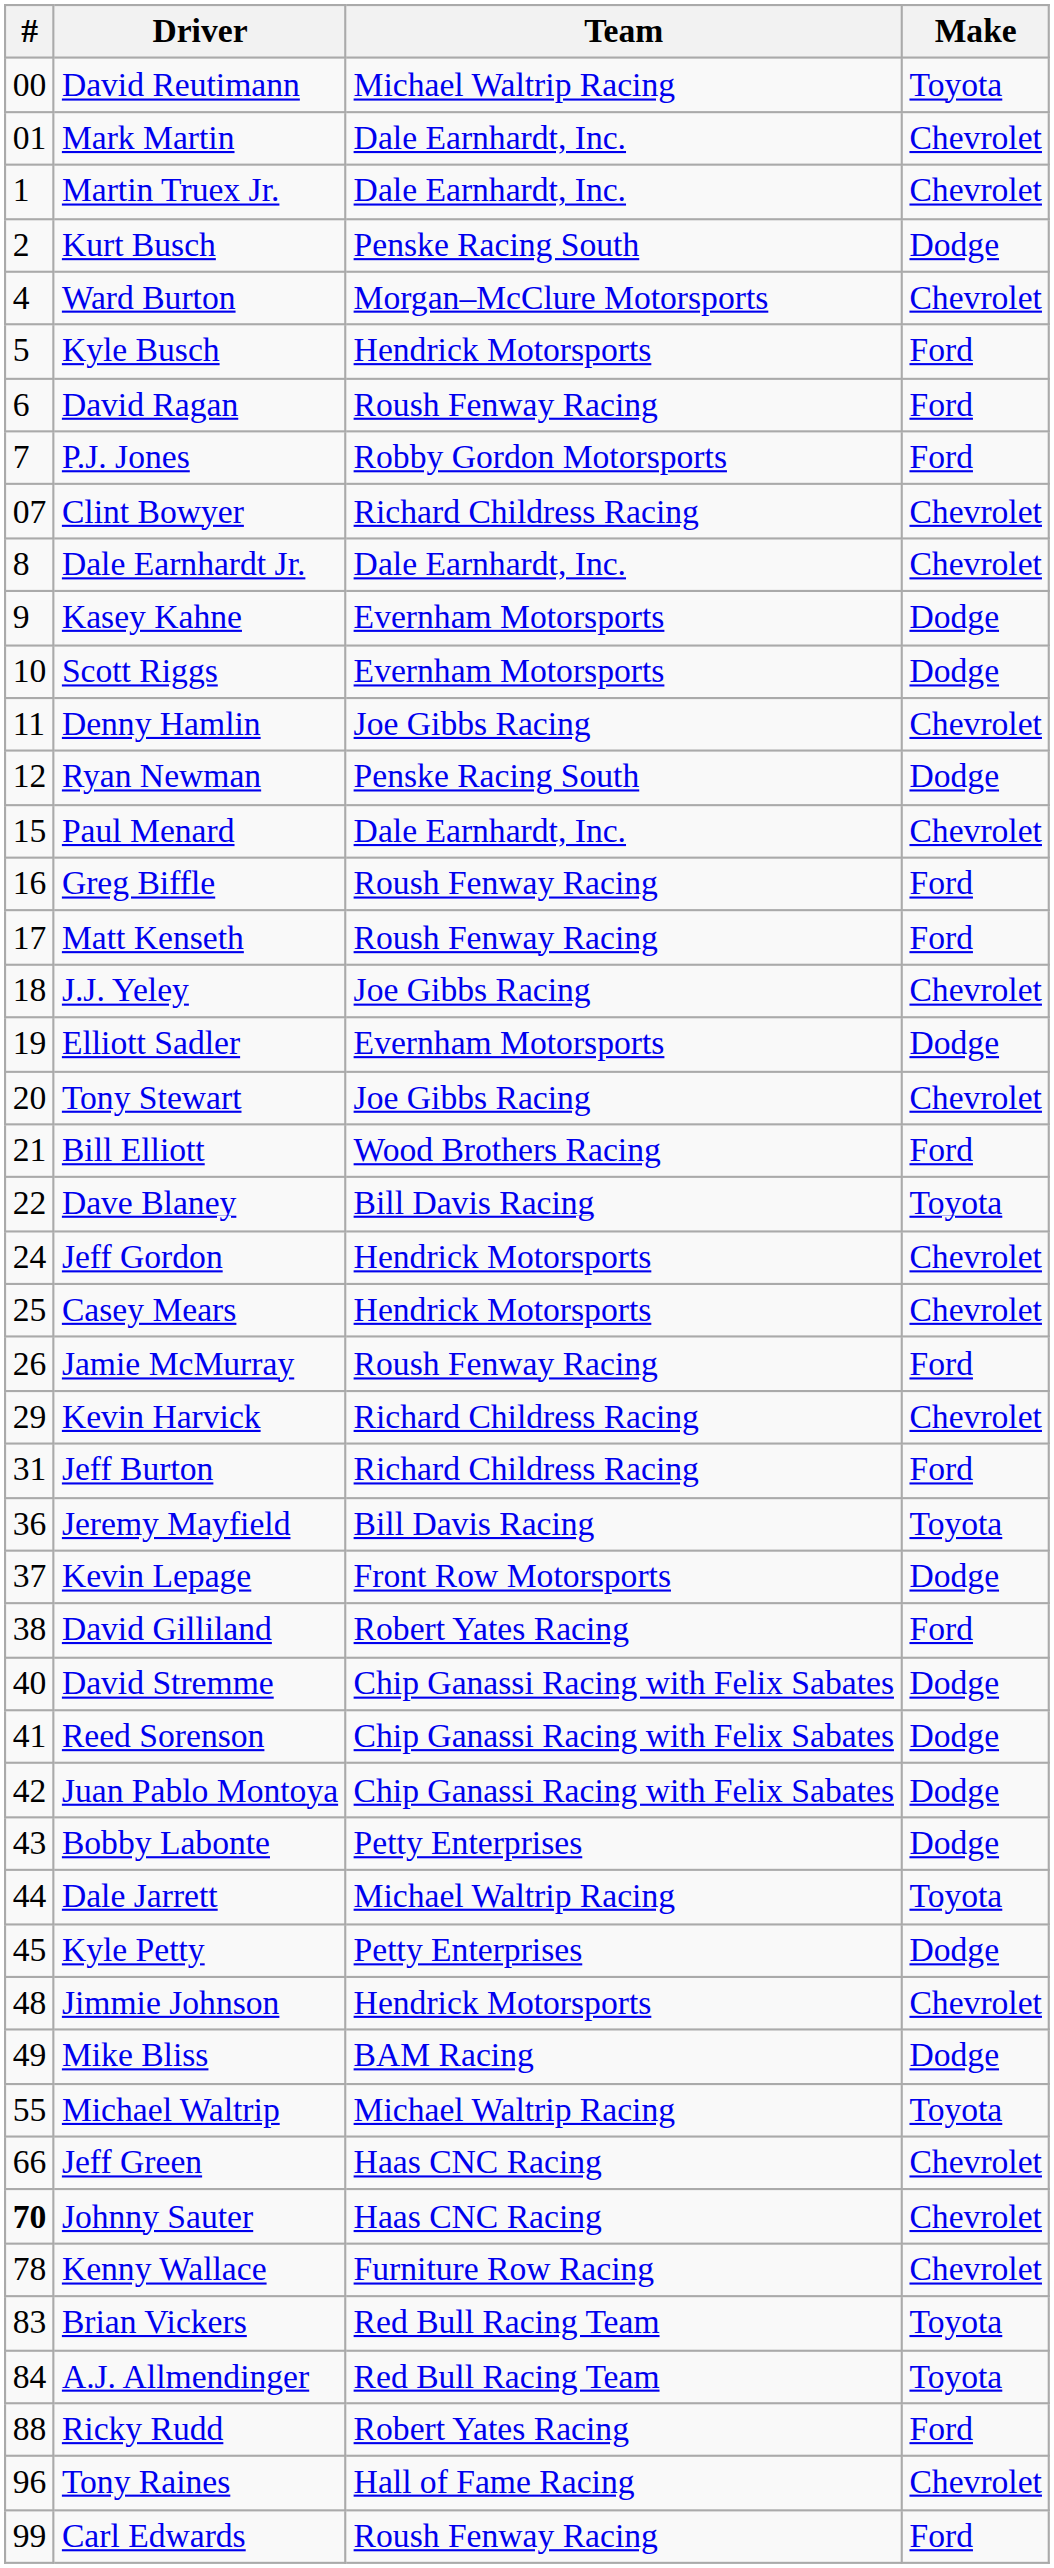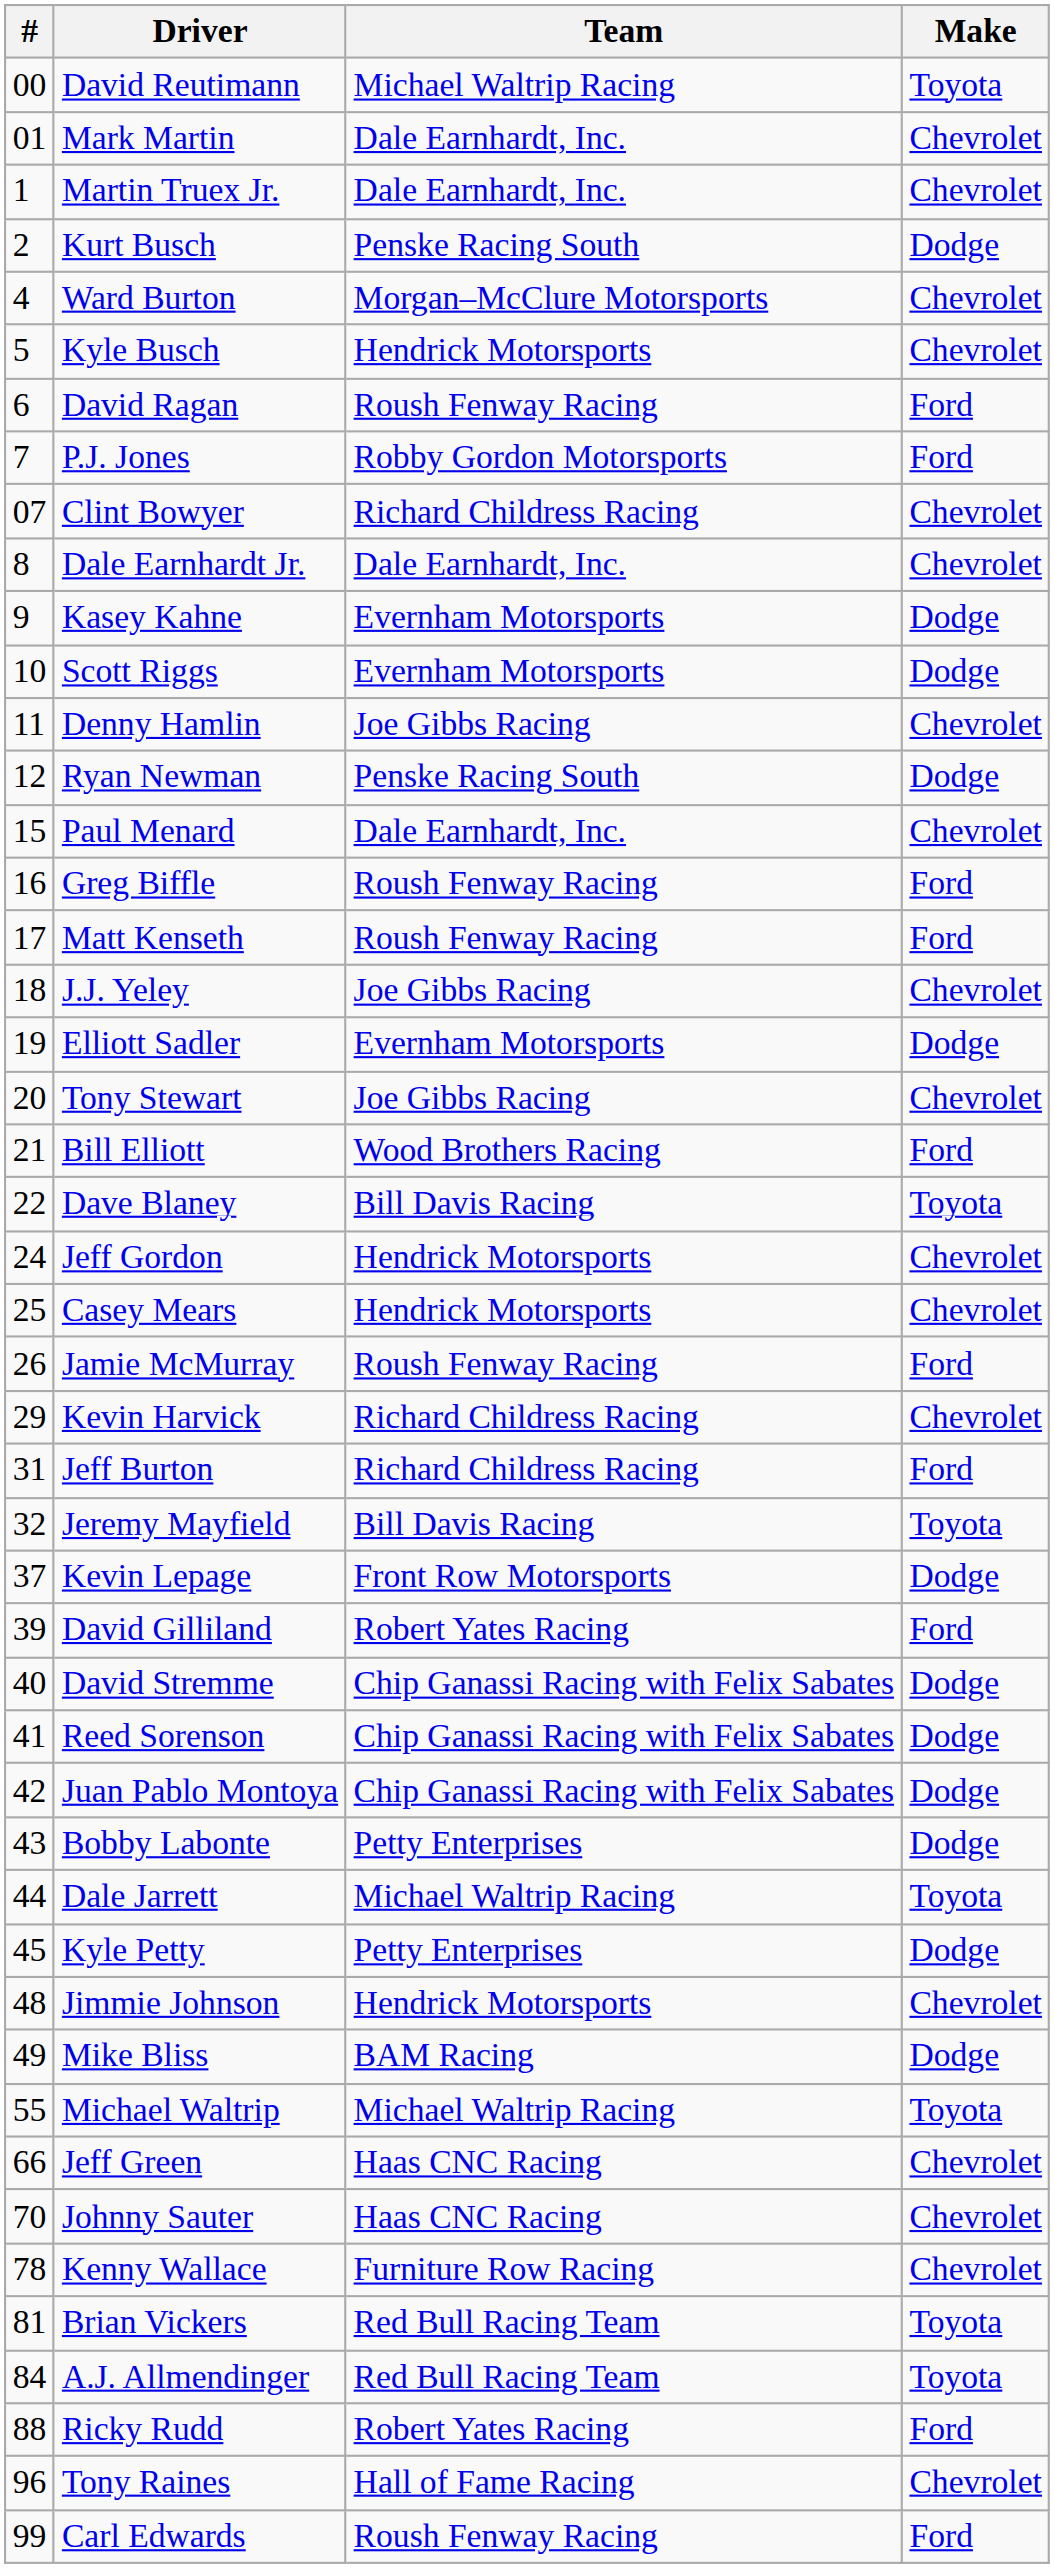Kyle Busch | Make: Ford -> Chevrolet
Jeremy Mayfield | #: 36 -> 32
David Gilliland | #: 38 -> 39
Johnny Sauter | #: bold -> normal
Brian Vickers | #: 83 -> 81
